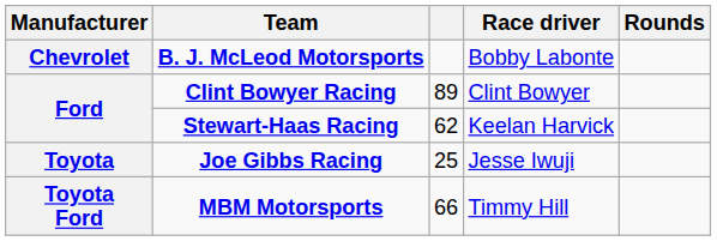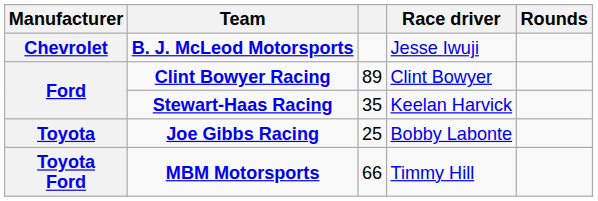B. J. McLeod Motorsports | Race driver: Bobby Labonte -> Jesse Iwuji
Stewart-Haas Racing | column 3: 62 -> 35
Joe Gibbs Racing | Race driver: Jesse Iwuji -> Bobby Labonte
